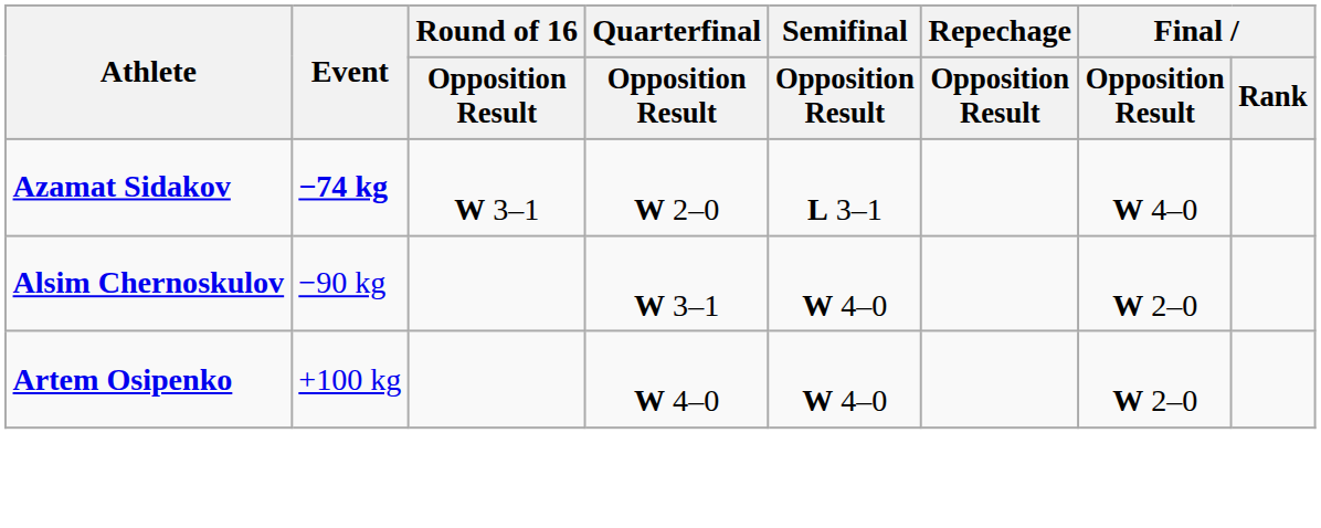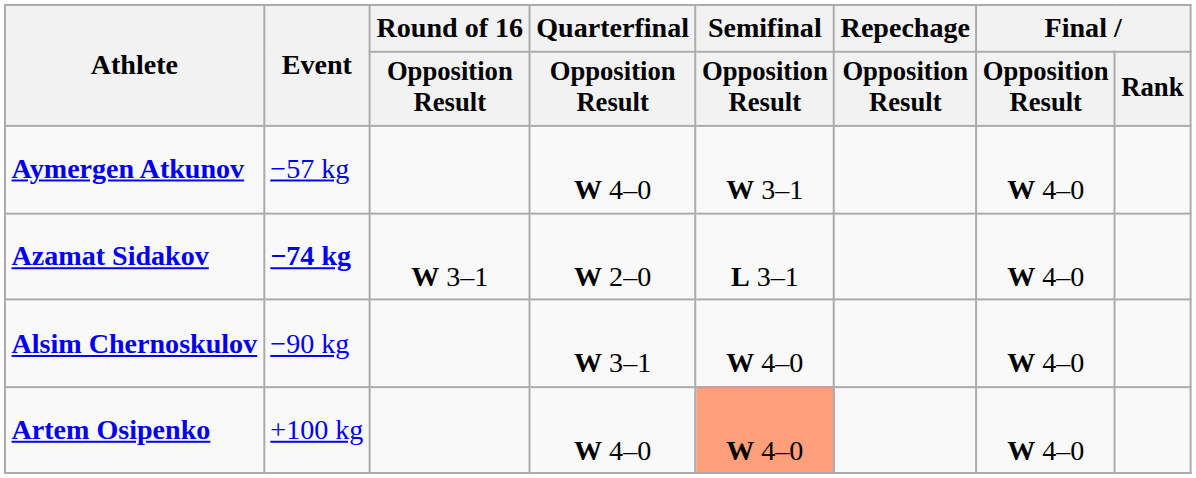+ row: Aymergen Atkunov | −57 kg | W 4–0 | W 3–1 | W 4–0
Alsim Chernoskulov | Final / Opposition Result: W 2–0 -> W 4–0
Artem Osipenko | Semifinal / Opposition Result: no background -> lightsalmon background
Artem Osipenko | Final / Opposition Result: W 2–0 -> W 4–0
